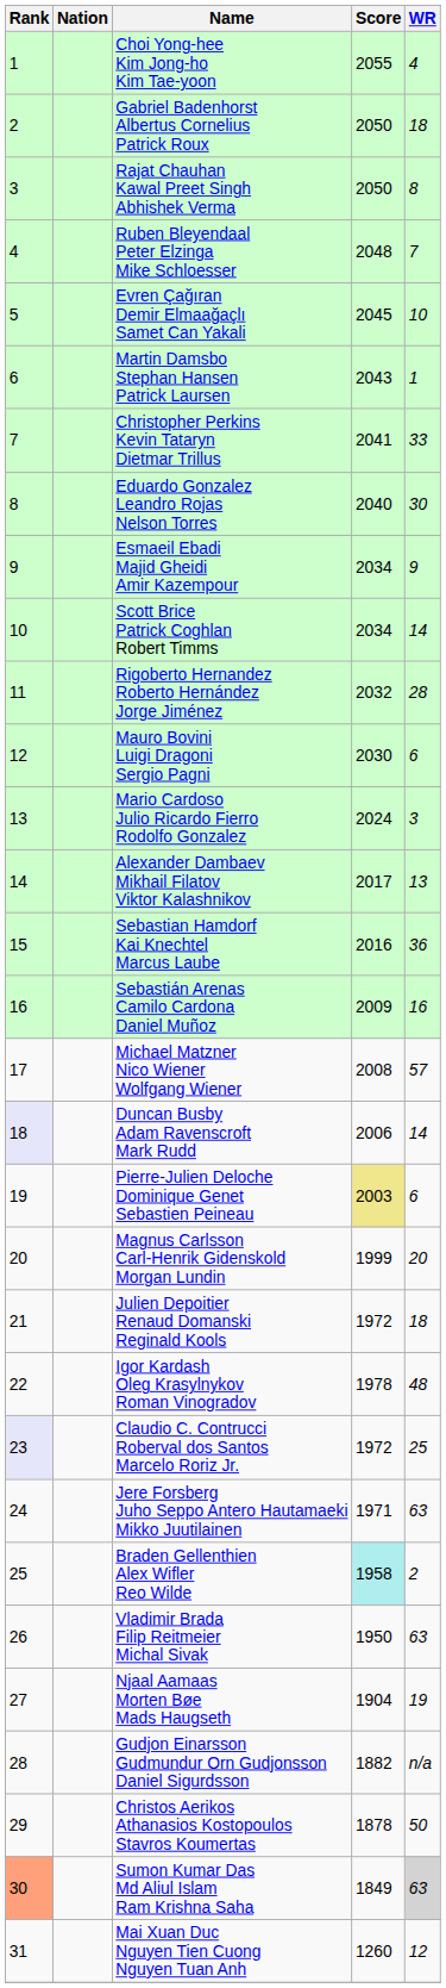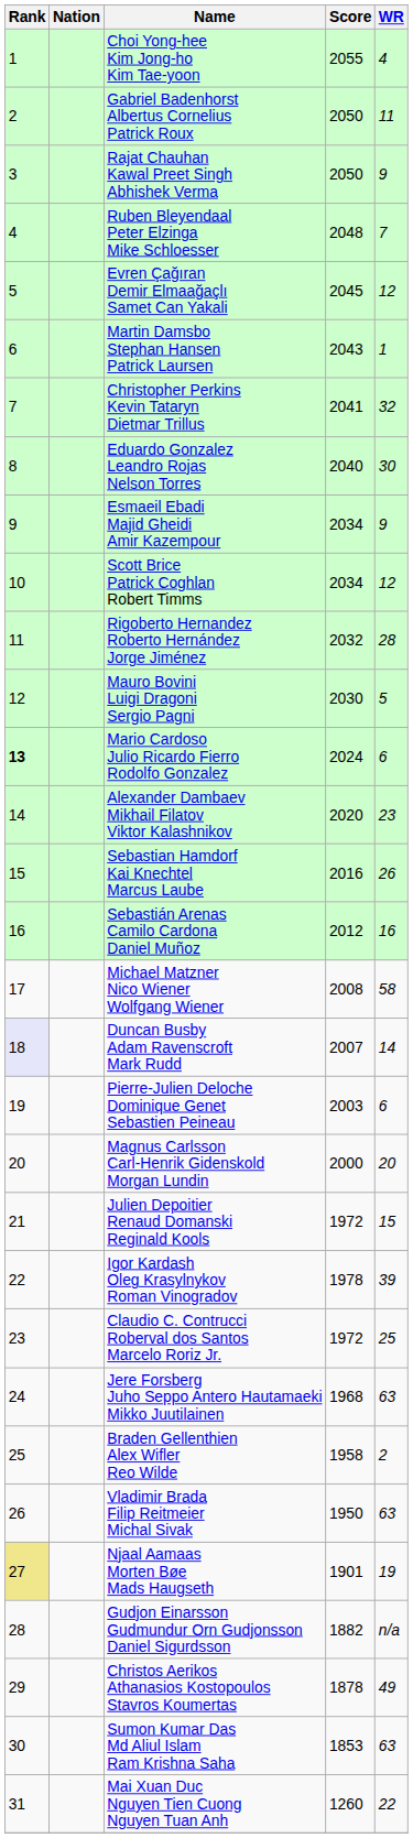Gabriel Badenhorst Albertus Cornelius Patrick Roux | WR: 18 -> 11
Rajat Chauhan Kawal Preet Singh Abhishek Verma | WR: 8 -> 9
Evren Çağıran Demir Elmaağaçlı Samet Can Yakali | WR: 10 -> 12
Christopher Perkins Kevin Tataryn Dietmar Trillus | WR: 33 -> 32
Scott Brice Patrick Coghlan Robert Timms | WR: 14 -> 12
Mauro Bovini Luigi Dragoni Sergio Pagni | WR: 6 -> 5
Mario Cardoso Julio Ricardo Fierro Rodolfo Gonzalez | Rank: normal -> bold
Mario Cardoso Julio Ricardo Fierro Rodolfo Gonzalez | WR: 3 -> 6
Alexander Dambaev Mikhail Filatov Viktor Kalashnikov | Score: 2017 -> 2020
Alexander Dambaev Mikhail Filatov Viktor Kalashnikov | WR: 13 -> 23
Sebastian Hamdorf Kai Knechtel Marcus Laube | WR: 36 -> 26
Sebastián Arenas Camilo Cardona Daniel Muñoz | Score: 2009 -> 2012
Michael Matzner Nico Wiener Wolfgang Wiener | WR: 57 -> 58
Duncan Busby Adam Ravenscroft Mark Rudd | Score: 2006 -> 2007
Pierre-Julien Deloche Dominique Genet Sebastien Peineau | Score: khaki background -> no background
Magnus Carlsson Carl-Henrik Gidenskold Morgan Lundin | Score: 1999 -> 2000
Julien Depoitier Renaud Domanski Reginald Kools | WR: 18 -> 15
Igor Kardash Oleg Krasylnykov Roman Vinogradov | WR: 48 -> 39
Claudio C. Contrucci Roberval dos Santos Marcelo Roriz Jr. | Rank: lavender background -> no background
Jere Forsberg Juho Seppo Antero Hautamaeki Mikko Juutilainen | Score: 1971 -> 1968
Braden Gellenthien Alex Wifler Reo Wilde | Score: paleturquoise background -> no background
Njaal Aamaas Morten Bøe Mads Haugseth | Rank: no background -> khaki background
Njaal Aamaas Morten Bøe Mads Haugseth | Score: 1904 -> 1901
Christos Aerikos Athanasios Kostopoulos Stavros Koumertas | WR: 50 -> 49
Sumon Kumar Das Md Aliul Islam Ram Krishna Saha | Rank: lightsalmon background -> no background
Sumon Kumar Das Md Aliul Islam Ram Krishna Saha | Score: 1849 -> 1853
Sumon Kumar Das Md Aliul Islam Ram Krishna Saha | WR: lightgrey background -> no background
Mai Xuan Duc Nguyen Tien Cuong Nguyen Tuan Anh | WR: 12 -> 22
